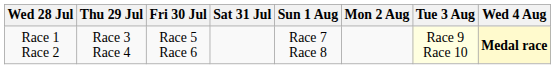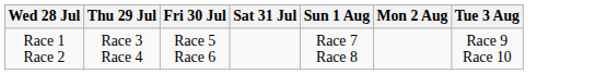- column: Wed 4 Aug | Medal race
Race 1 Race 2 | Tue 3 Aug: lightyellow background -> no background
